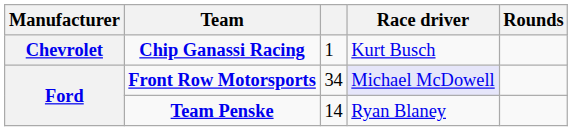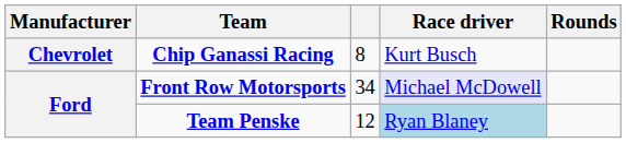Chip Ganassi Racing | column 3: 1 -> 8
Team Penske | column 3: 14 -> 12
Team Penske | Race driver: no background -> lightblue background
